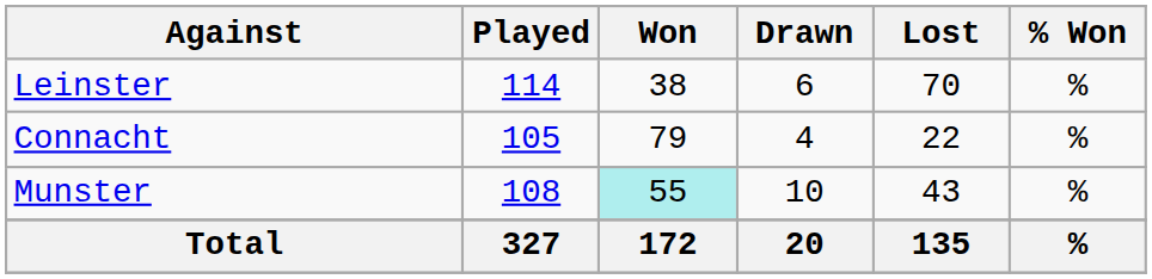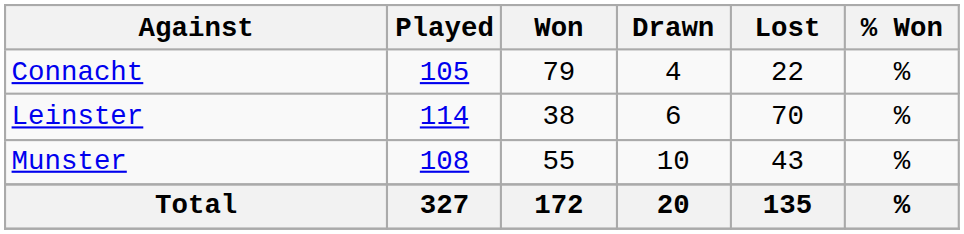rows swapped: Connacht <-> Leinster
Munster | Won: paleturquoise background -> no background
